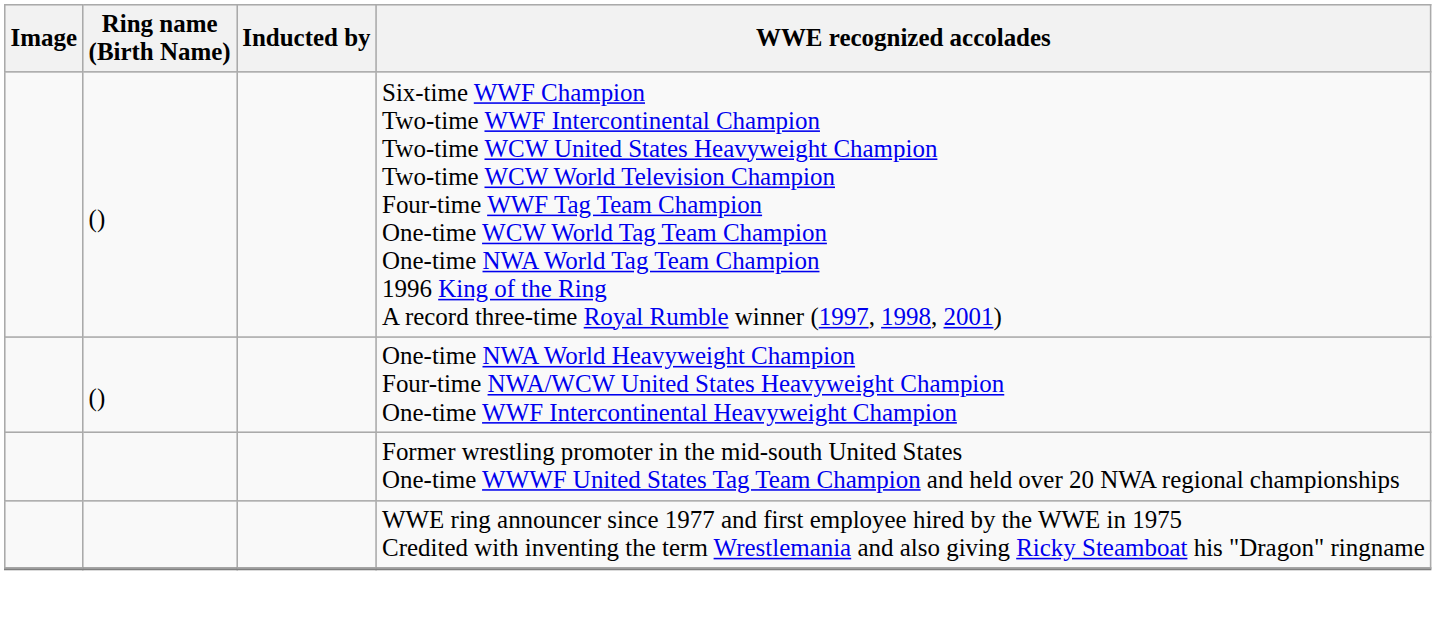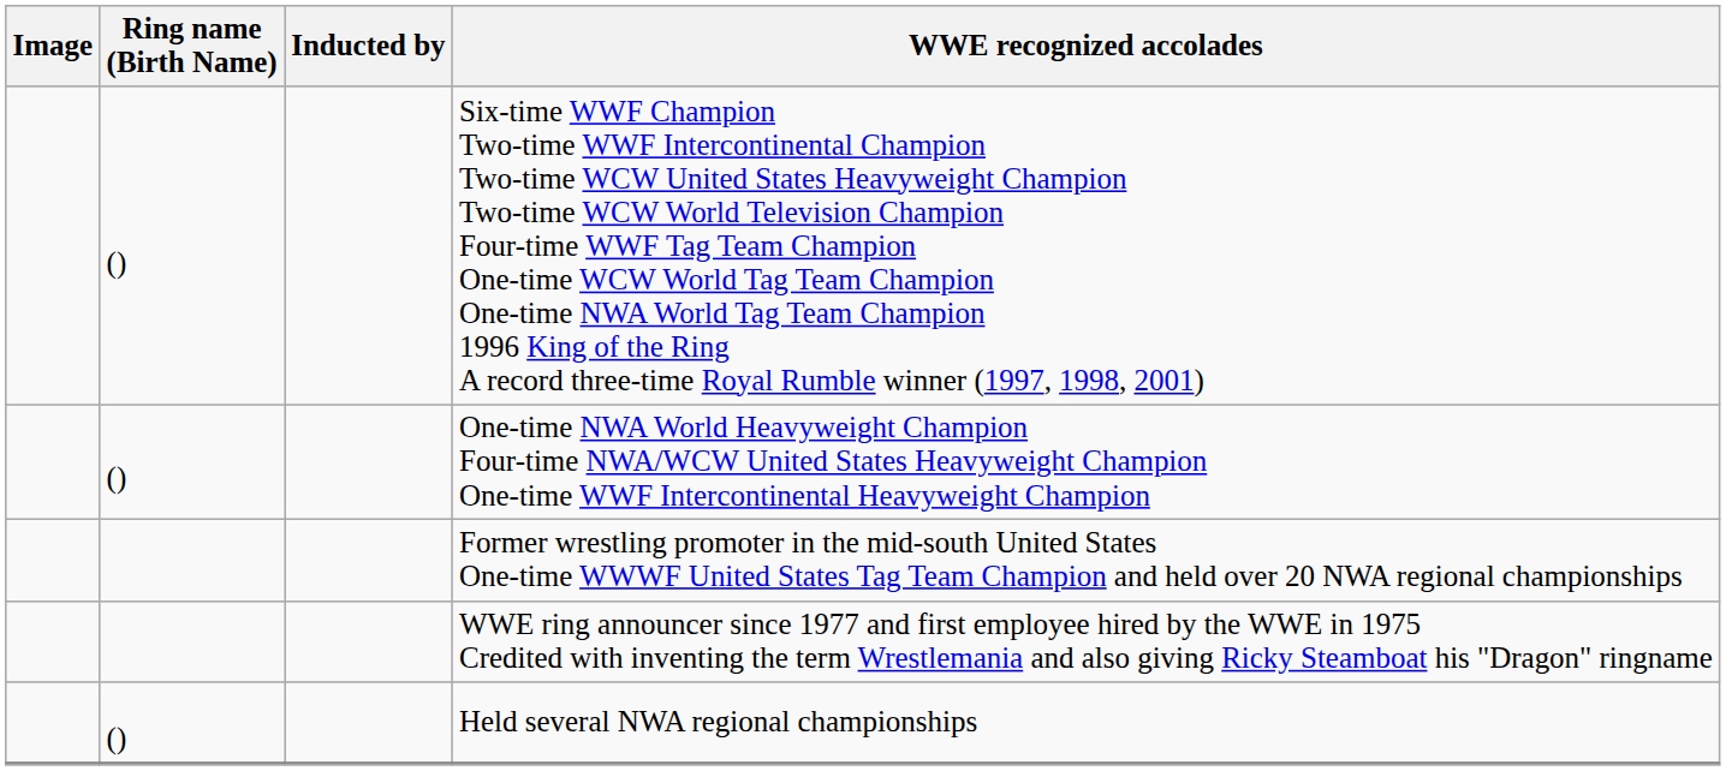+ row: () | Held several NWA regional championships
